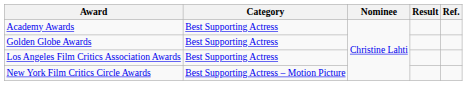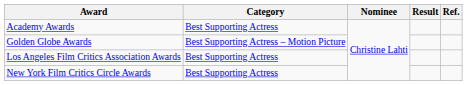Golden Globe Awards | Category: Best Supporting Actress -> Best Supporting Actress – Motion Picture
New York Film Critics Circle Awards | Category: Best Supporting Actress – Motion Picture -> Best Supporting Actress
